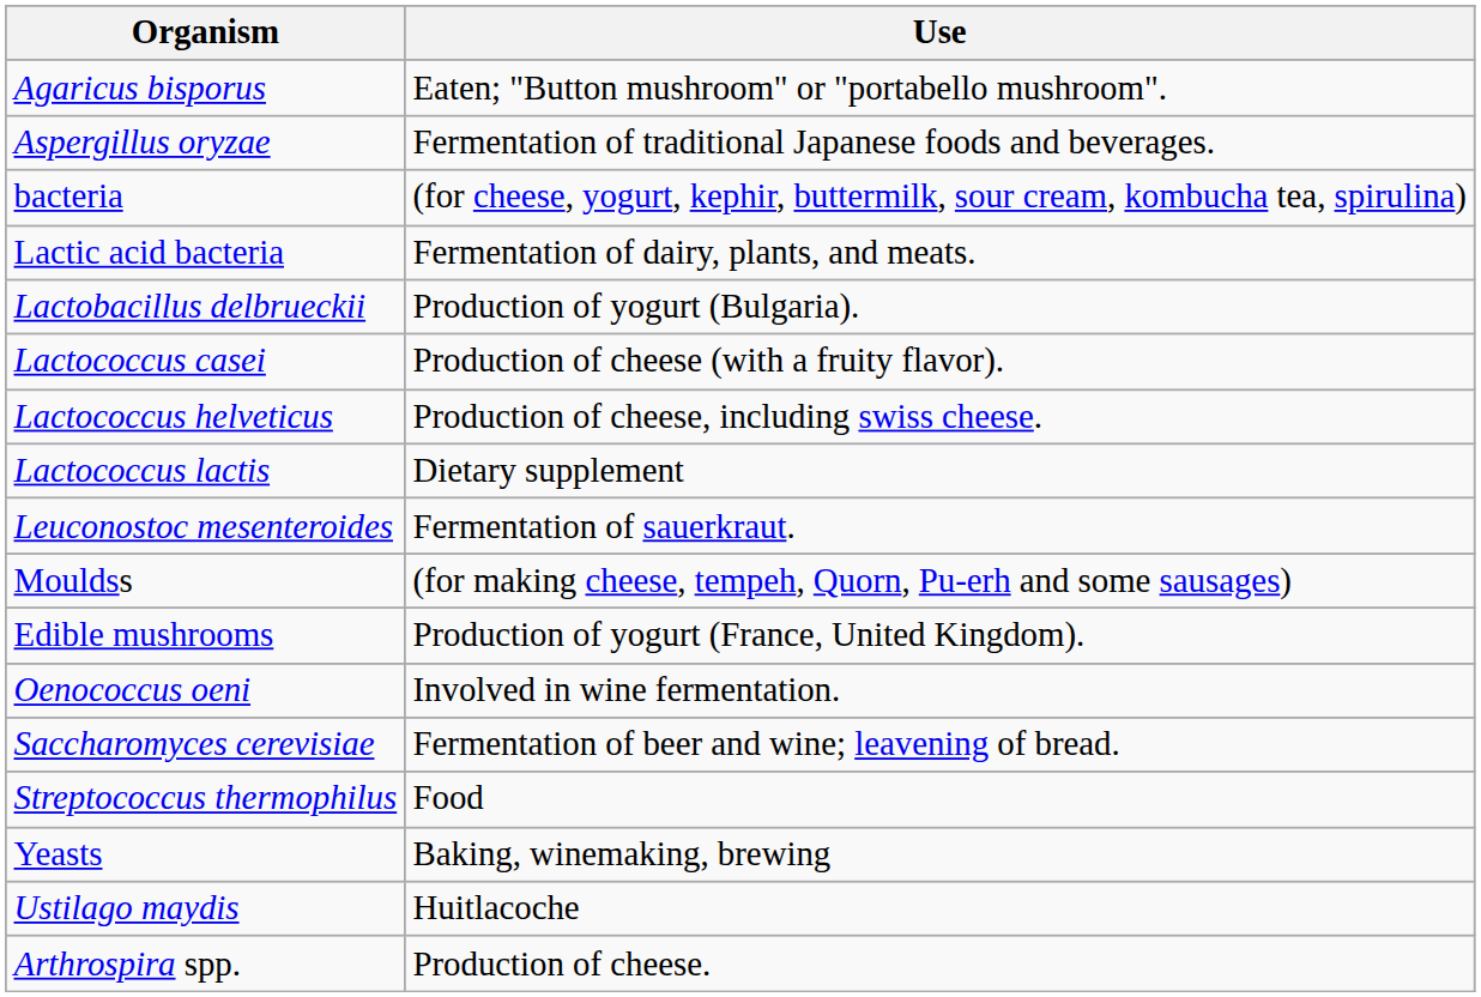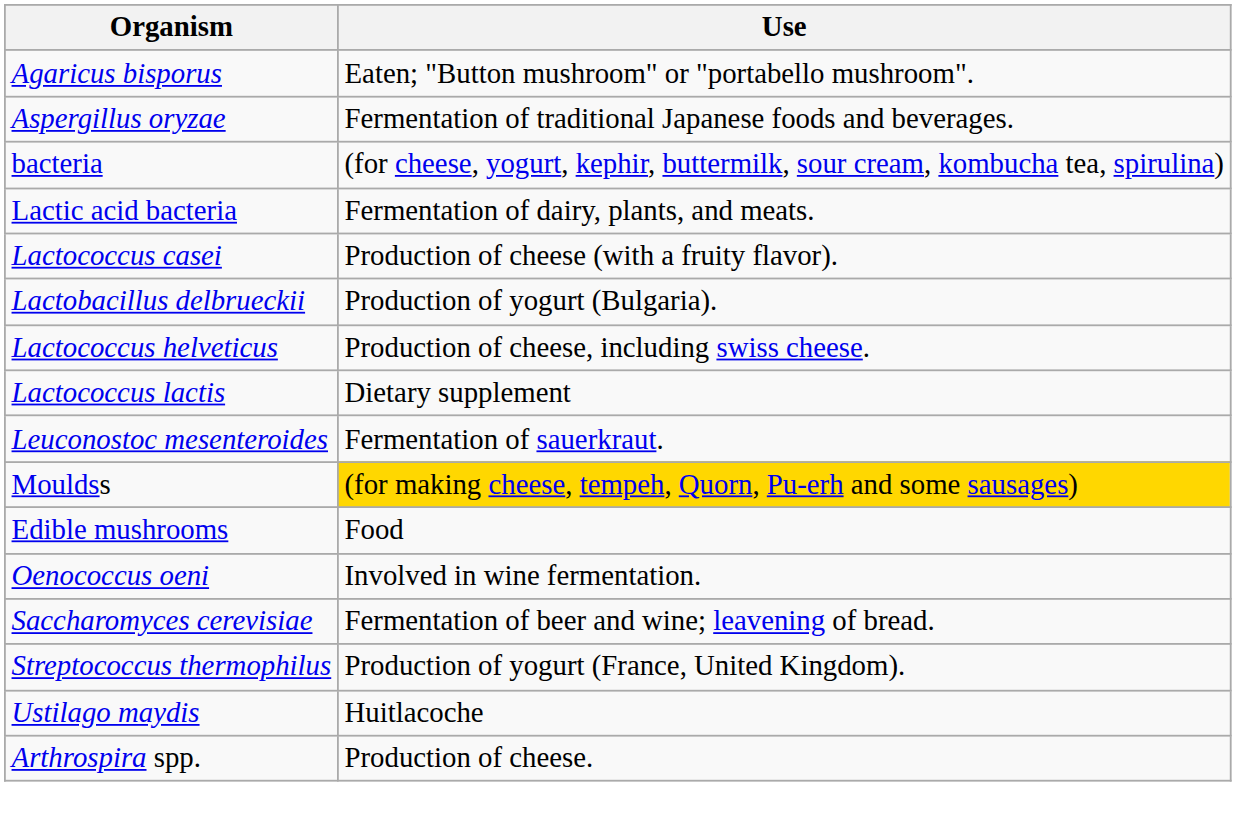rows swapped: Lactobacillus delbrueckii <-> Lactococcus casei
Mouldss | Use: no background -> gold background
Edible mushrooms | Use: Production of yogurt (France, United Kingdom). -> Food
Streptococcus thermophilus | Use: Food -> Production of yogurt (France, United Kingdom).
- row: Yeasts | Baking, winemaking, brewing
